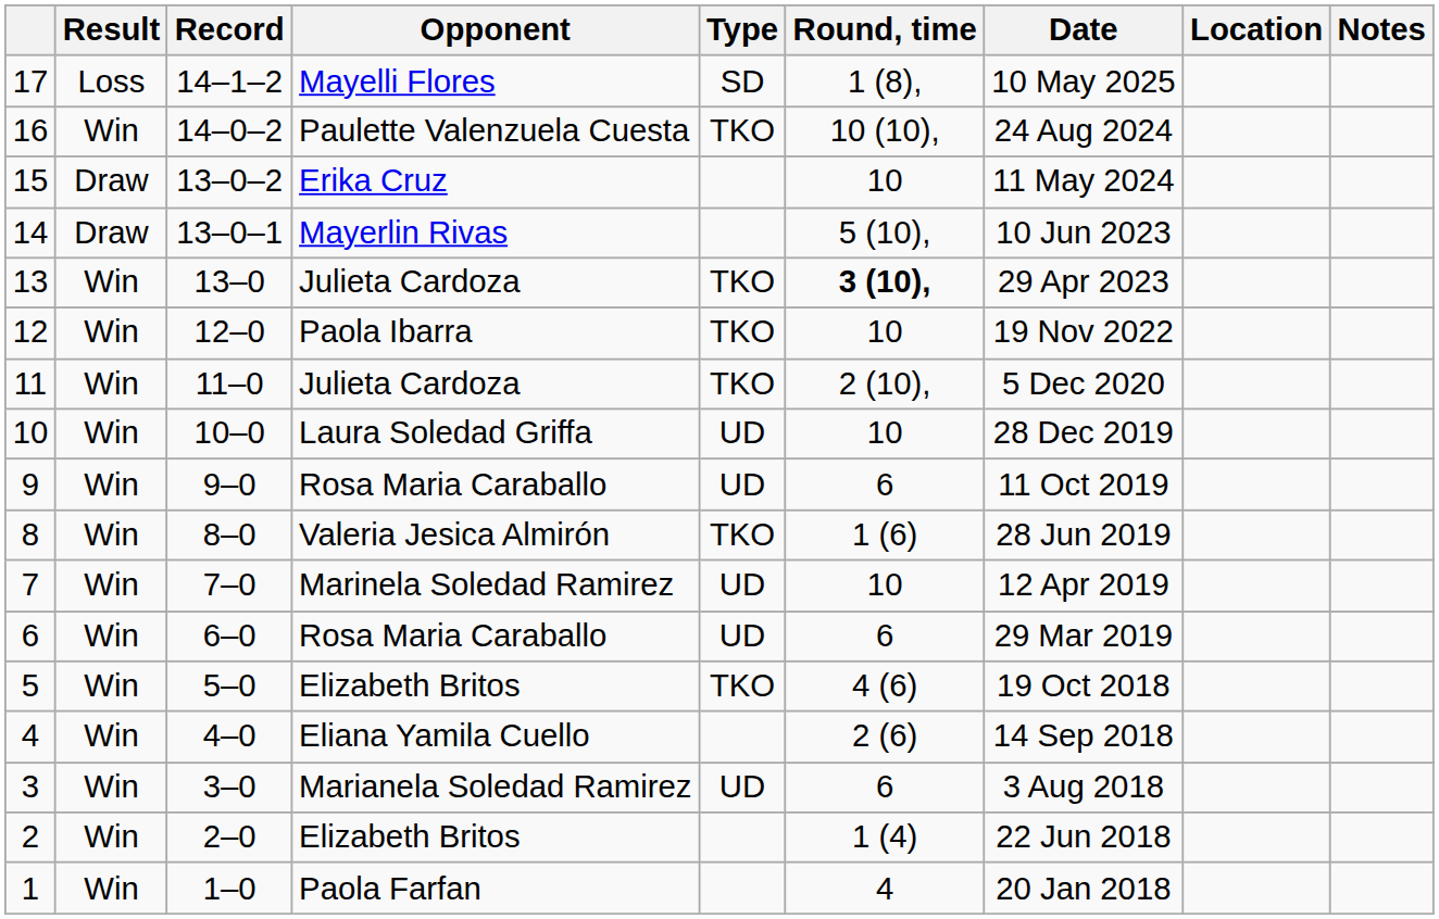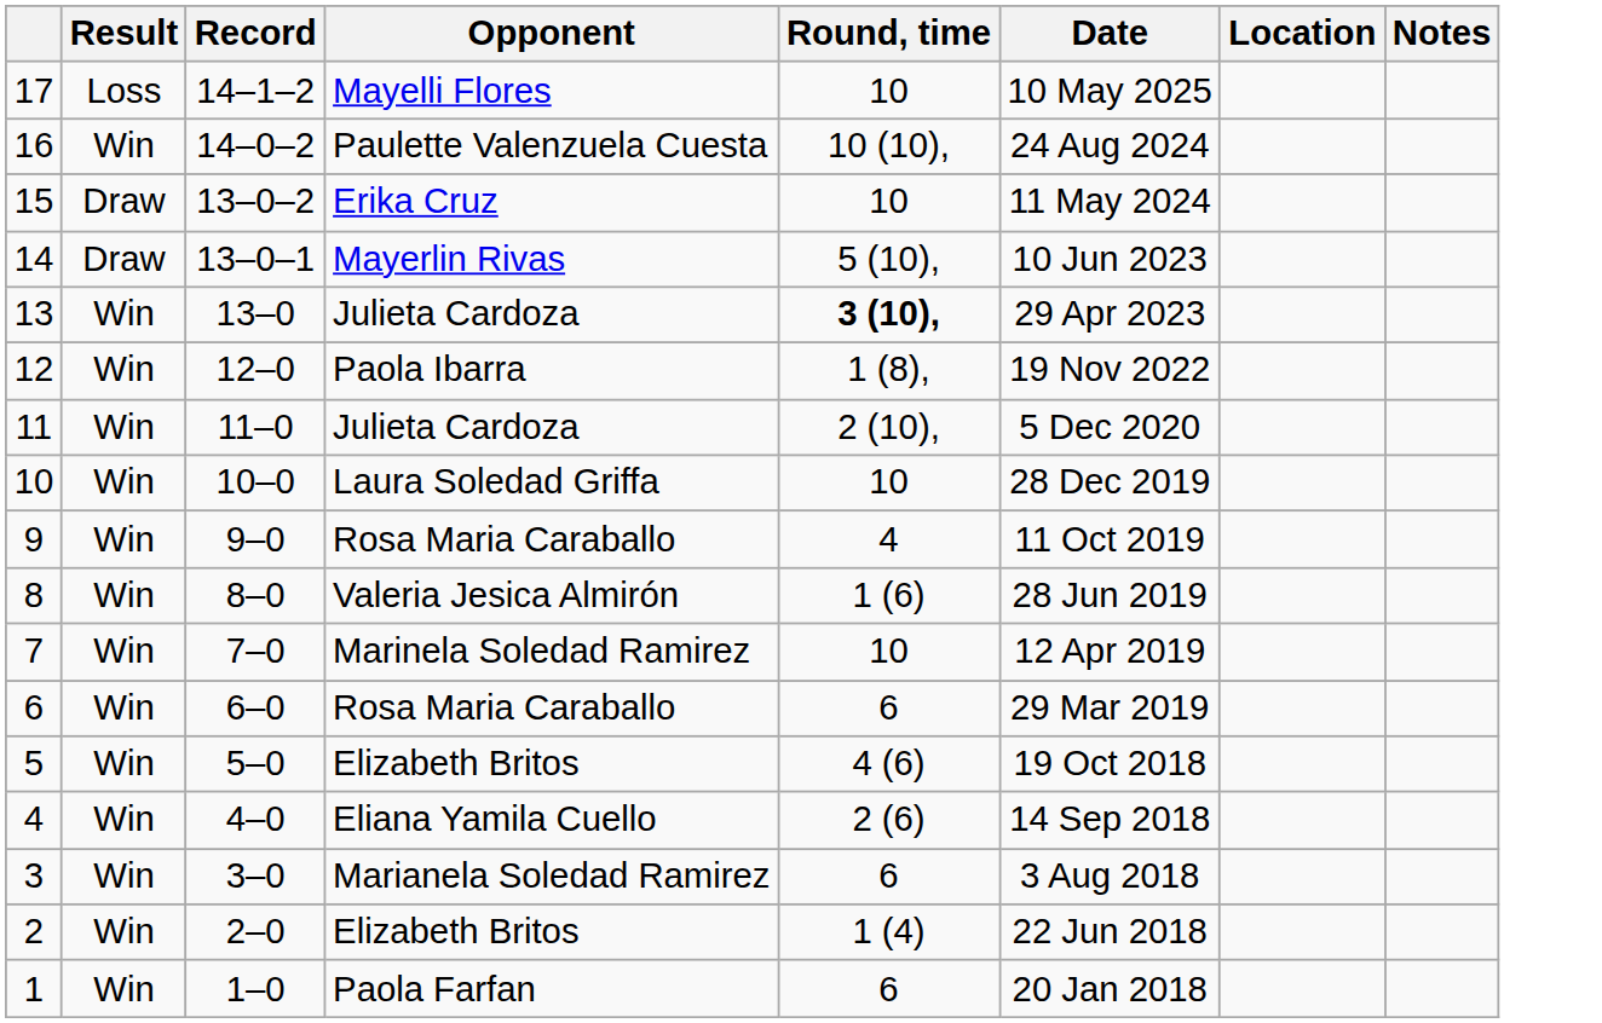- column: Type | SD | TKO | TKO | TKO | TKO | UD | UD | TKO | UD | UD | TKO | UD
17 | Round, time: 1 (8), -> 10
12 | Round, time: 10 -> 1 (8),
9 | Round, time: 6 -> 4
1 | Round, time: 4 -> 6
